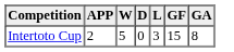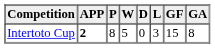+ column: P | 8
Intertoto Cup | APP: normal -> bold
